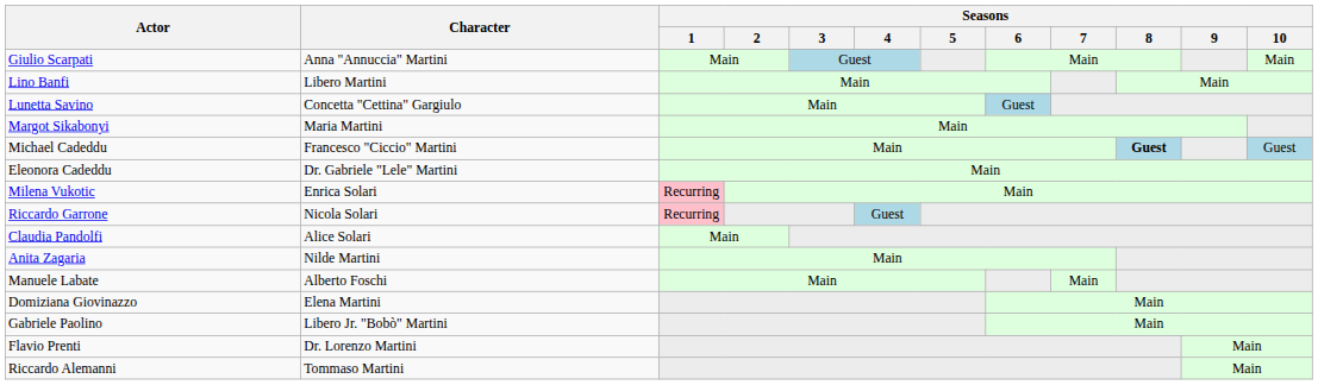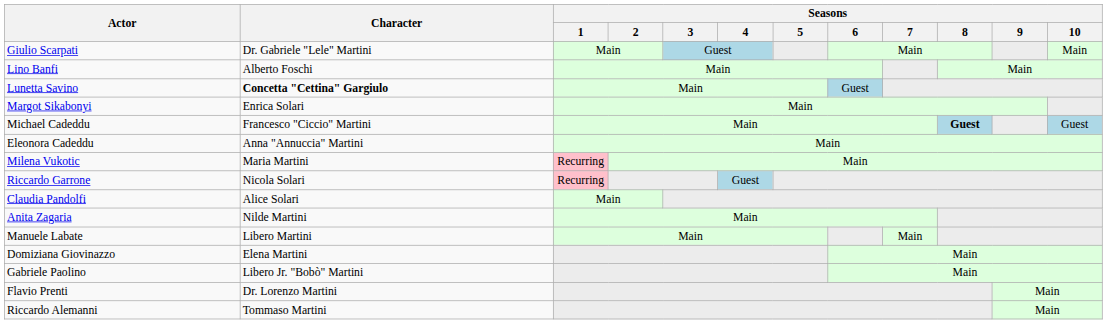Giulio Scarpati | Character: Anna "Annuccia" Martini -> Dr. Gabriele "Lele" Martini
Lino Banfi | Character: Libero Martini -> Alberto Foschi
Lunetta Savino | Character: normal -> bold
Margot Sikabonyi | Character: Maria Martini -> Enrica Solari
Eleonora Cadeddu | Character: Dr. Gabriele "Lele" Martini -> Anna "Annuccia" Martini
Milena Vukotic | Character: Enrica Solari -> Maria Martini
Manuele Labate | Character: Alberto Foschi -> Libero Martini
